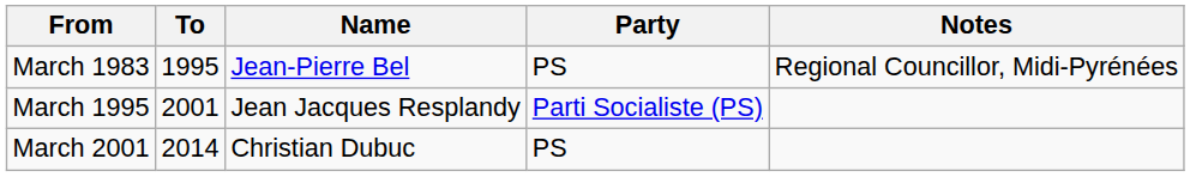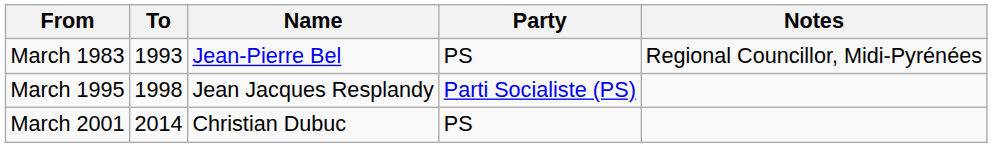March 1983 | To: 1995 -> 1993
March 1995 | To: 2001 -> 1998
